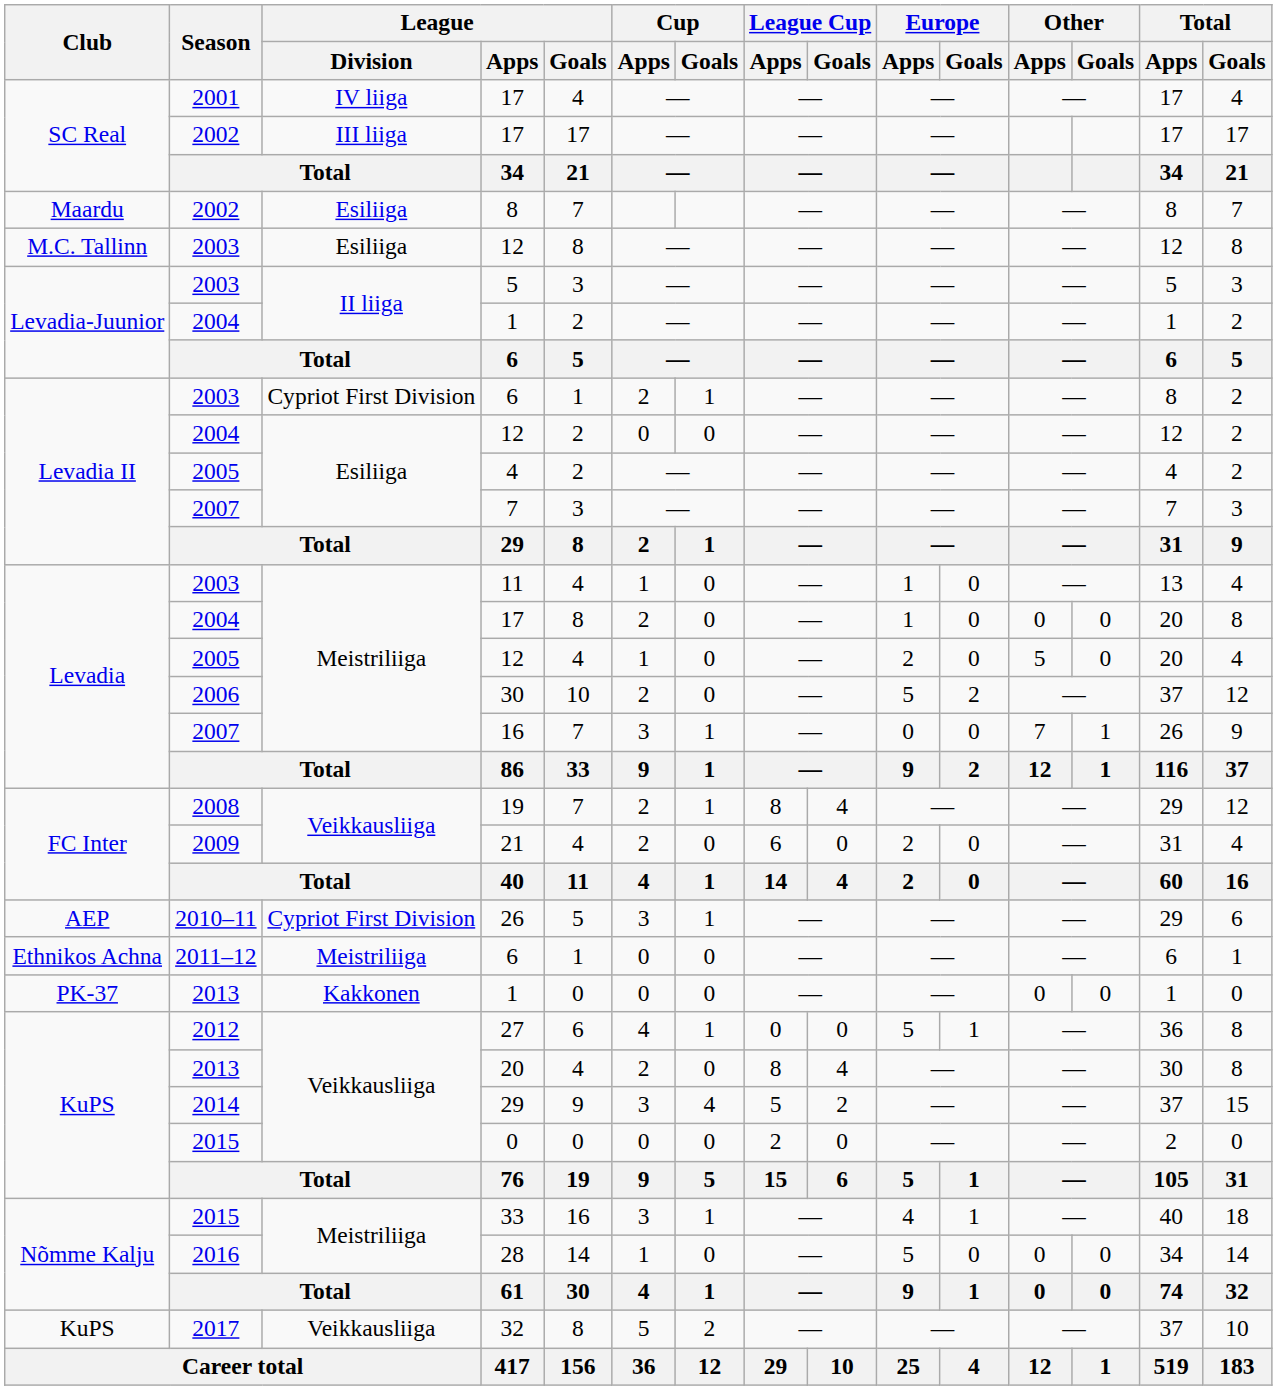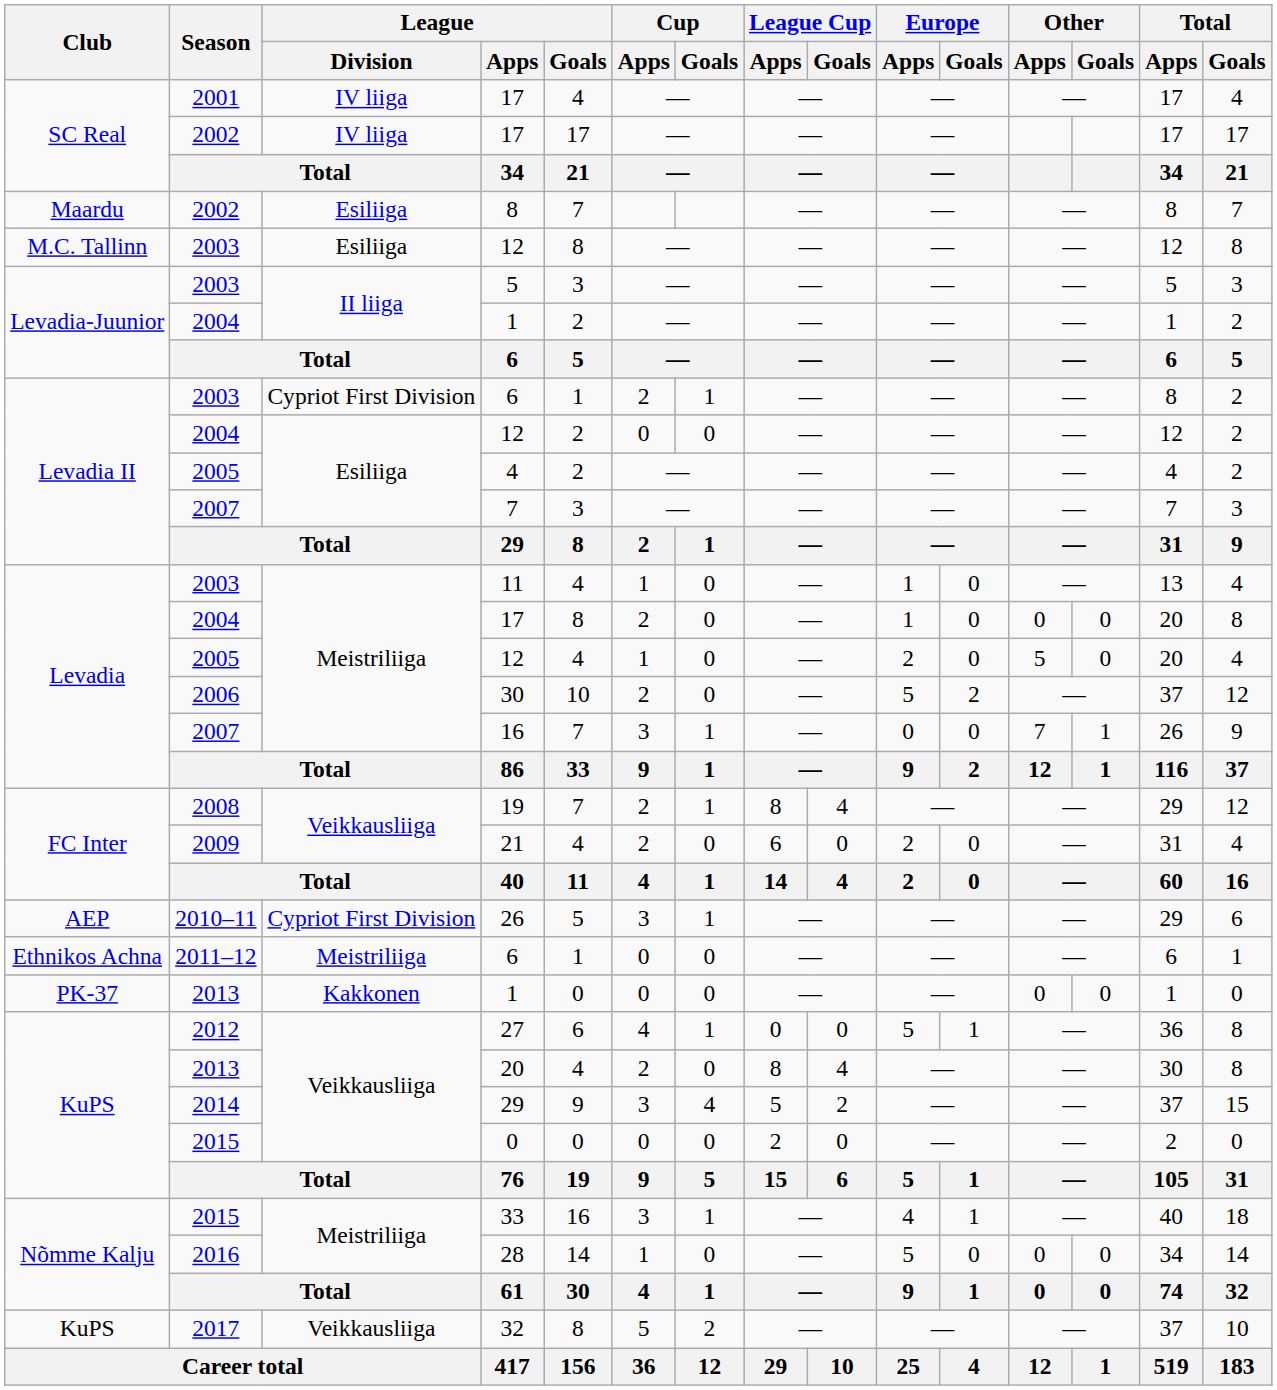2002 / 17 | League / Division: III liiga -> IV liiga
